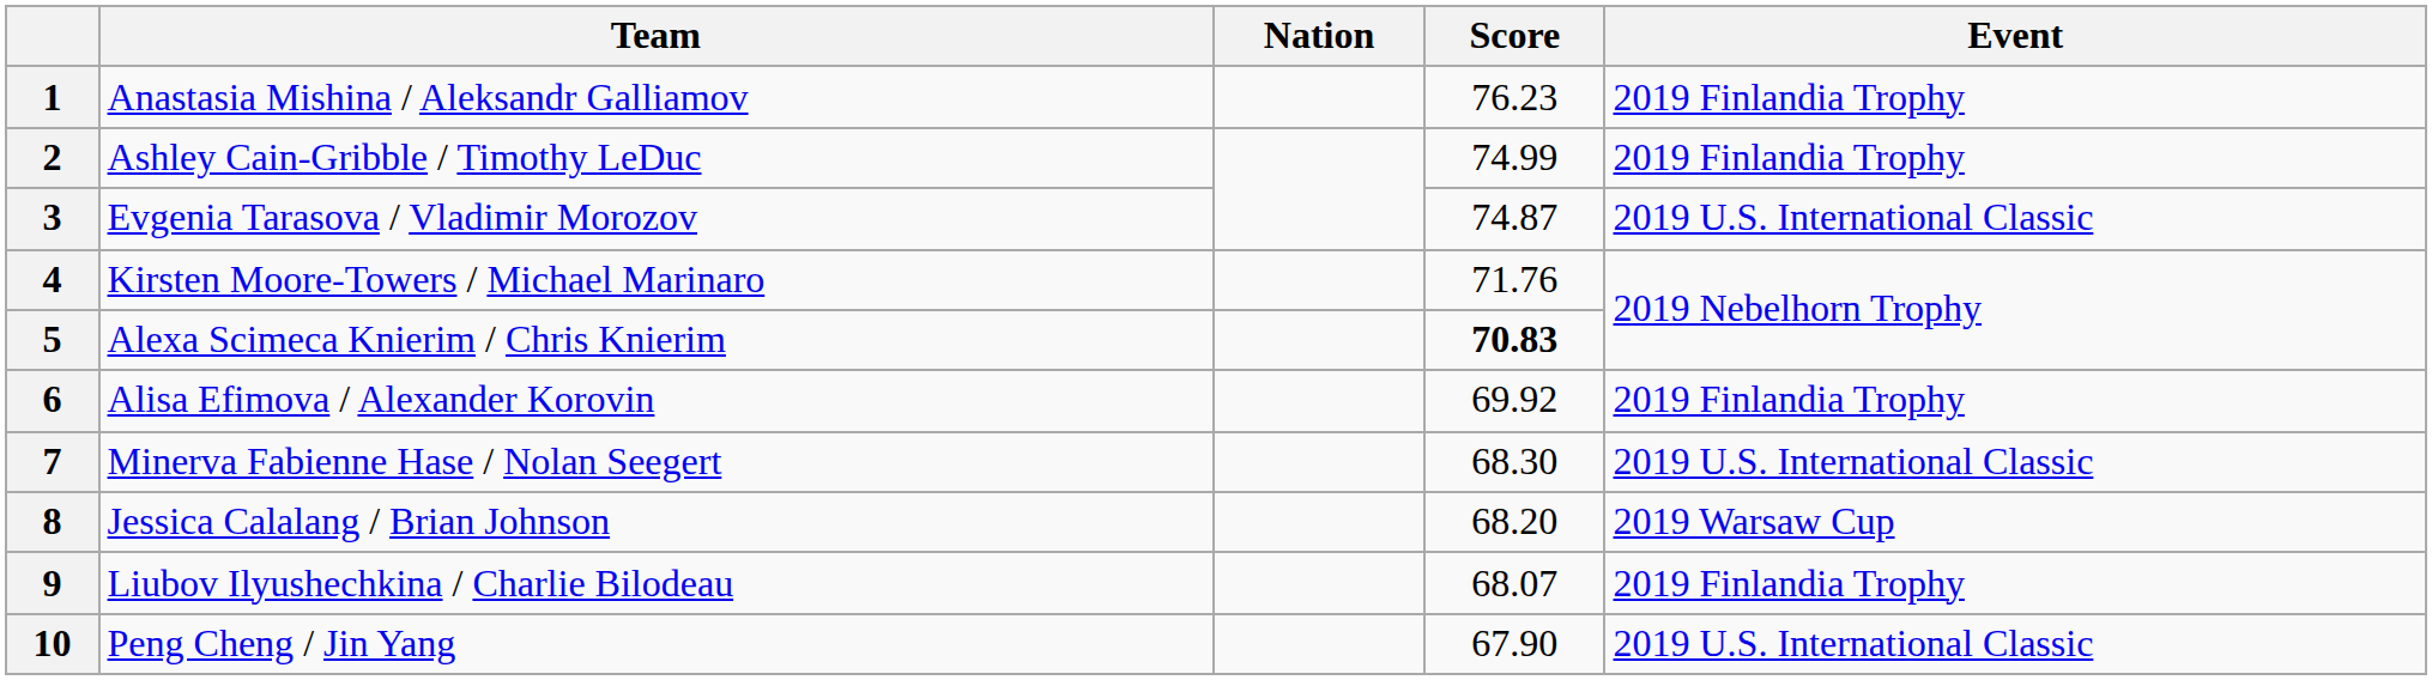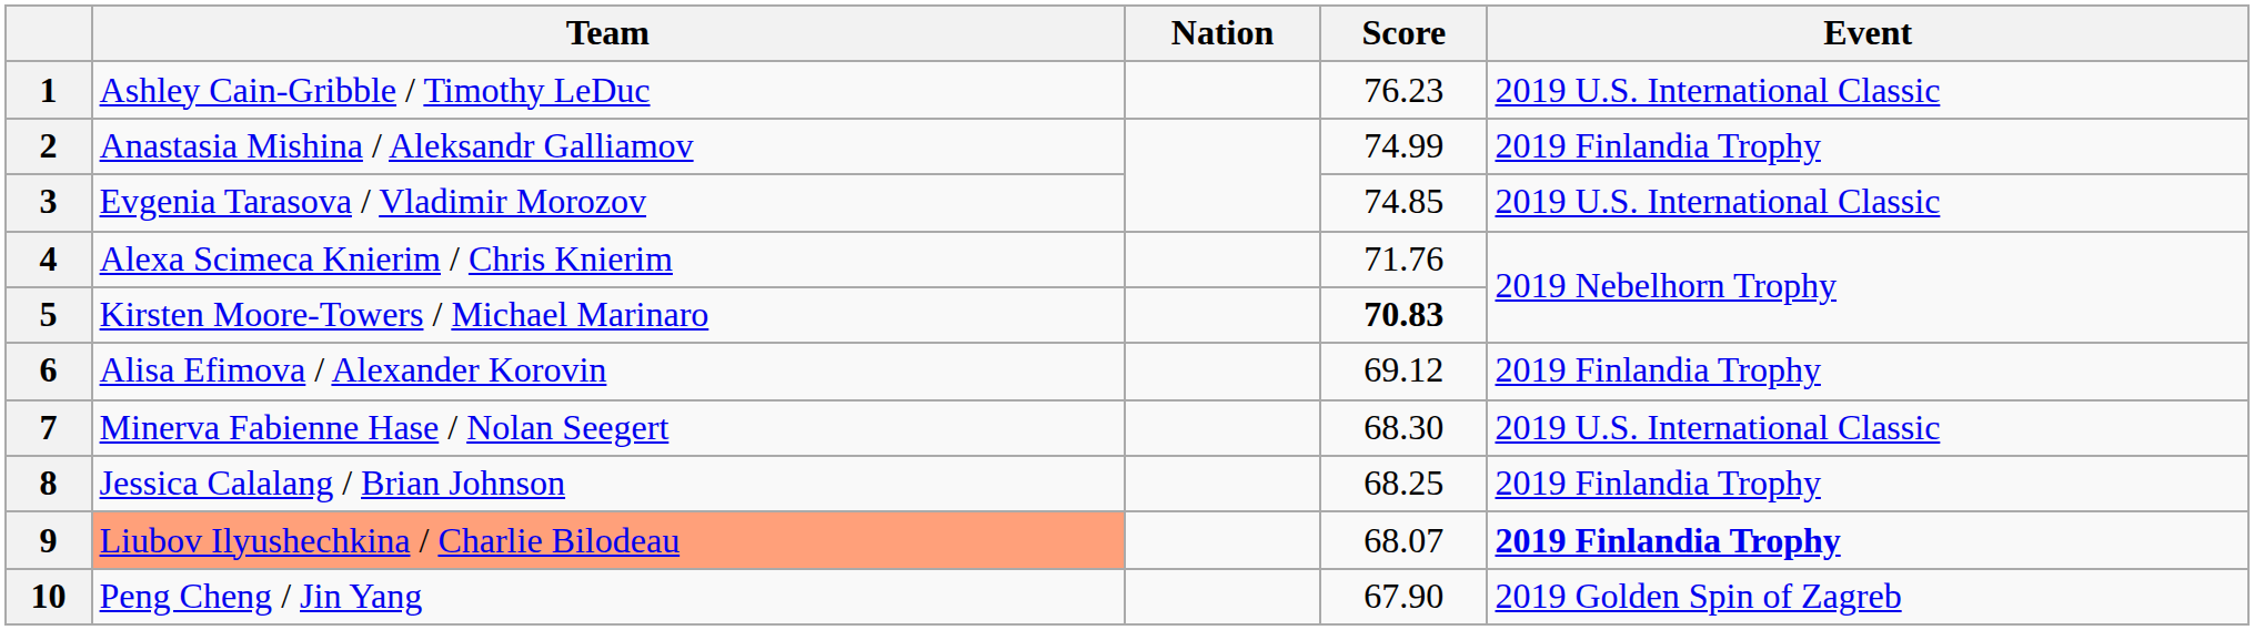1 | Team: Anastasia Mishina / Aleksandr Galliamov -> Ashley Cain-Gribble / Timothy LeDuc
1 | Event: 2019 Finlandia Trophy -> 2019 U.S. International Classic
2 | Team: Ashley Cain-Gribble / Timothy LeDuc -> Anastasia Mishina / Aleksandr Galliamov
3 | Score: 74.87 -> 74.85
4 | Team: Kirsten Moore-Towers / Michael Marinaro -> Alexa Scimeca Knierim / Chris Knierim
5 | Team: Alexa Scimeca Knierim / Chris Knierim -> Kirsten Moore-Towers / Michael Marinaro
6 | Score: 69.92 -> 69.12
8 | Score: 68.20 -> 68.25
8 | Event: 2019 Warsaw Cup -> 2019 Finlandia Trophy
9 | Team: no background -> lightsalmon background
9 | Event: normal -> bold
10 | Event: 2019 U.S. International Classic -> 2019 Golden Spin of Zagreb
